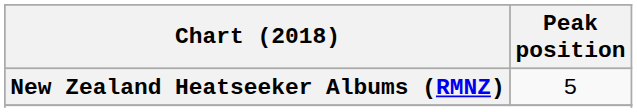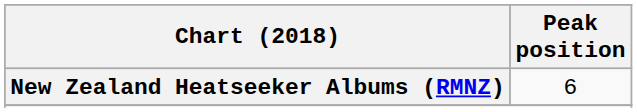New Zealand Heatseeker Albums (RMNZ) | Peak position: 5 -> 6
